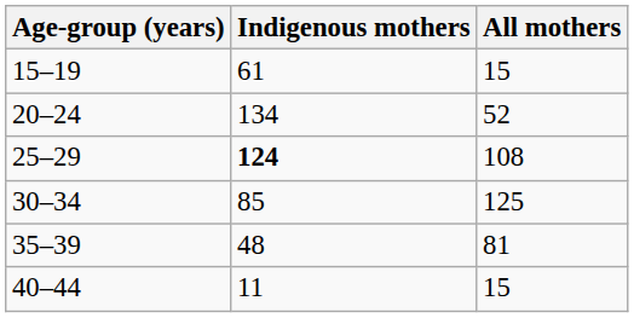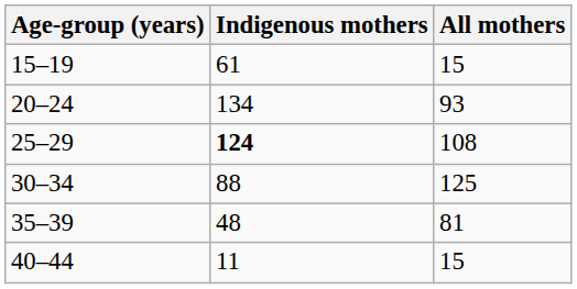20–24 | All mothers: 52 -> 93
30–34 | Indigenous mothers: 85 -> 88
